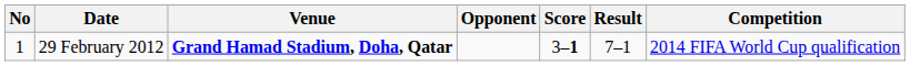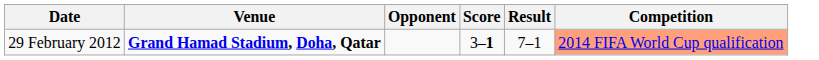- column: No | 1
29 February 2012 | Competition: no background -> lightsalmon background
